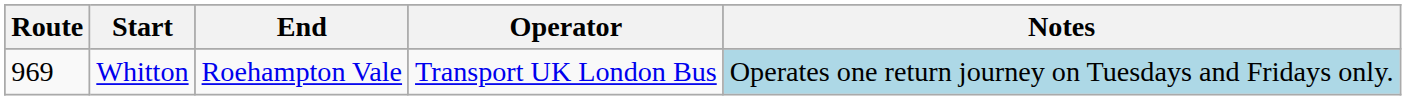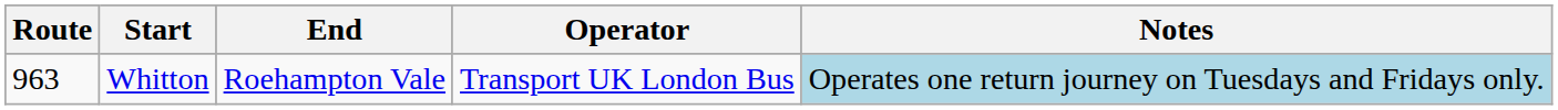Whitton | Route: 969 -> 963
